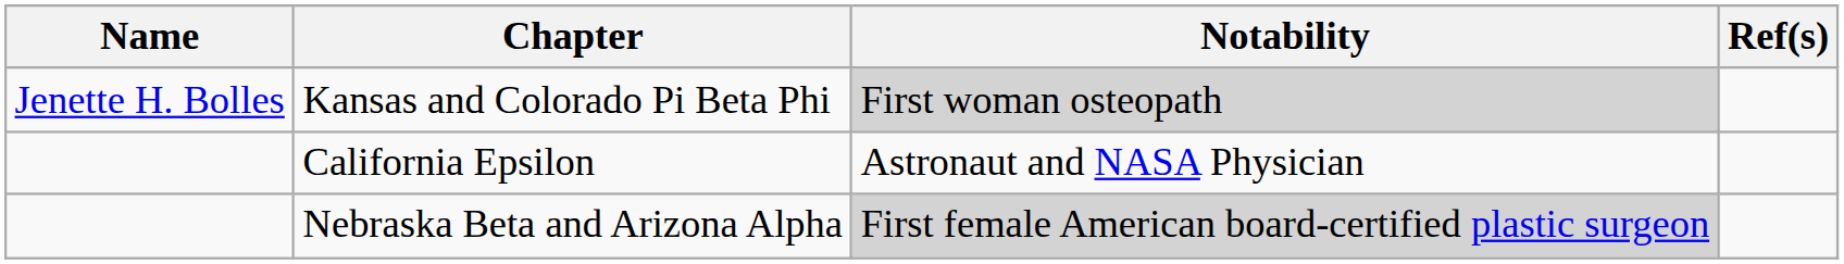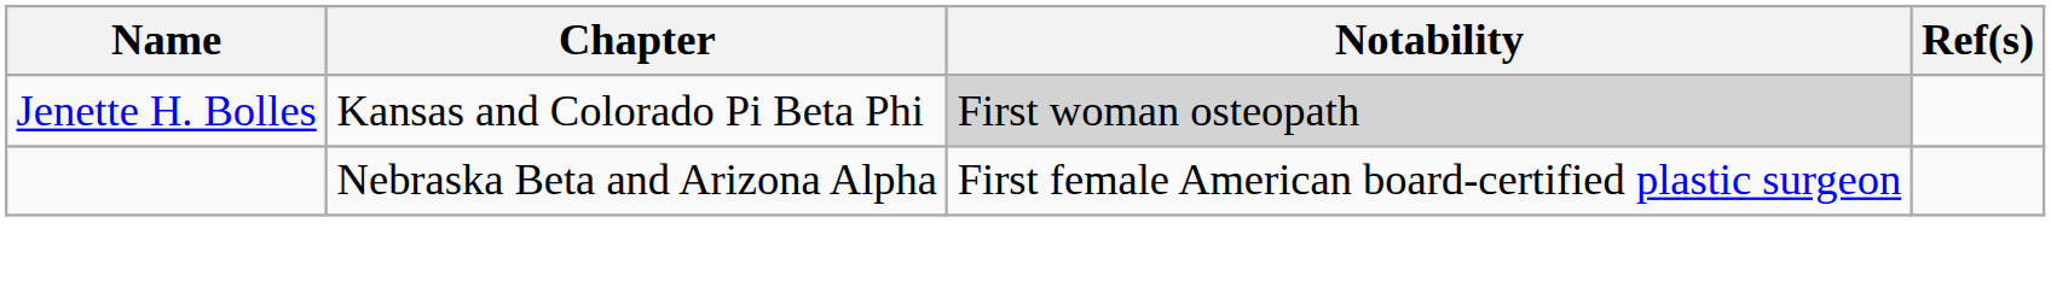- row: California Epsilon | Astronaut and NASA Physician
Nebraska Beta and Arizona Alpha | Notability: lightgrey background -> no background
